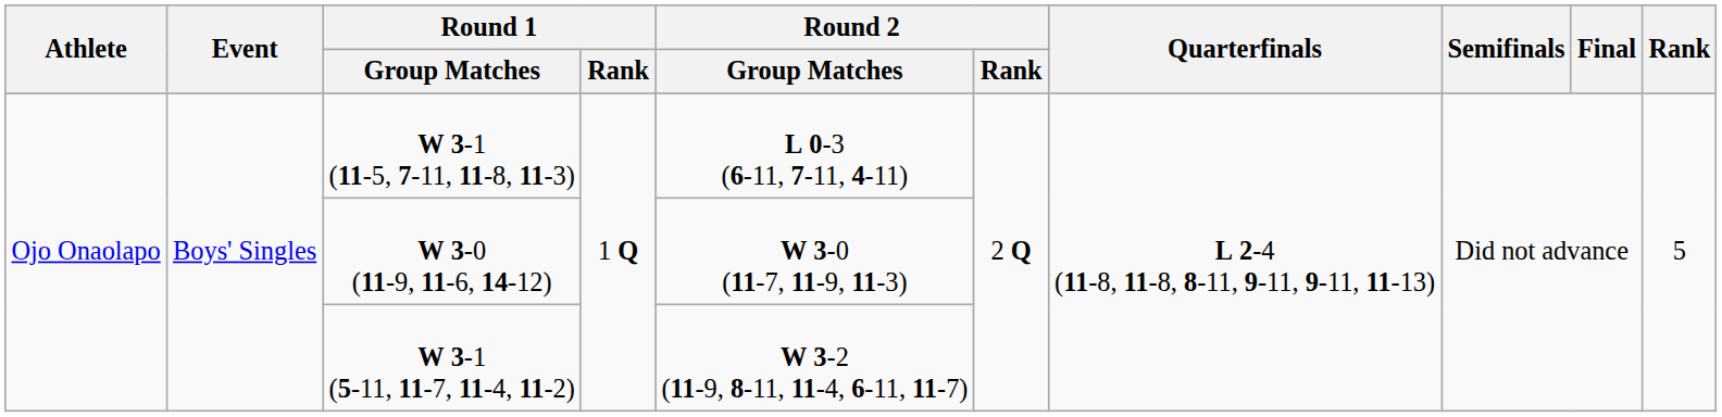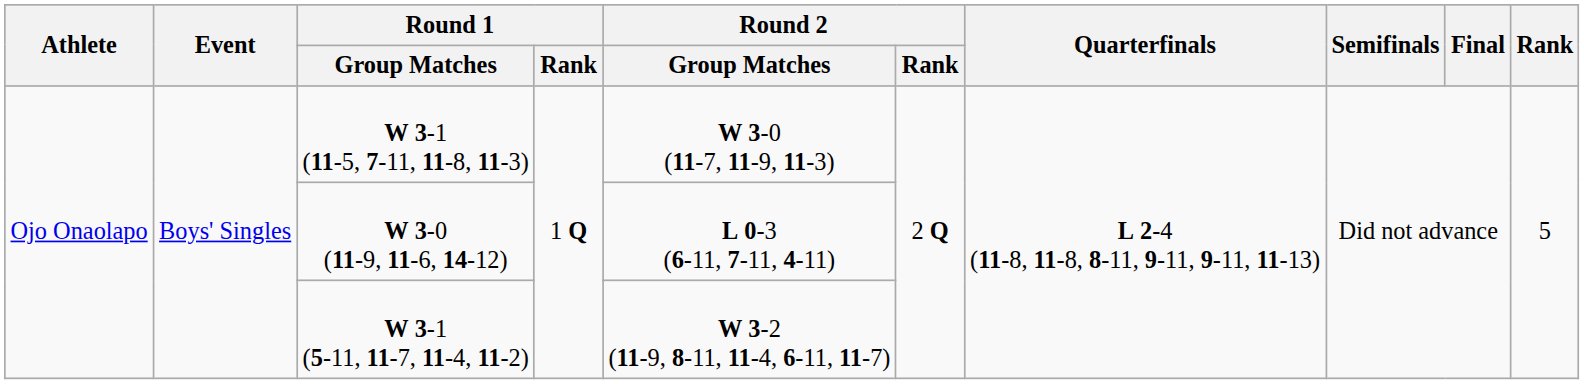W 3-1 (11-5, 7-11, 11-8, 11-3) | Round 2 / Group Matches: L 0-3 (6-11, 7-11, 4-11) -> W 3-0 (11-7, 11-9, 11-3)
W 3-0 (11-9, 11-6, 14-12) | Round 2 / Group Matches: W 3-0 (11-7, 11-9, 11-3) -> L 0-3 (6-11, 7-11, 4-11)
